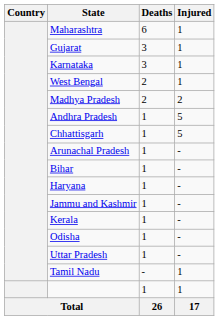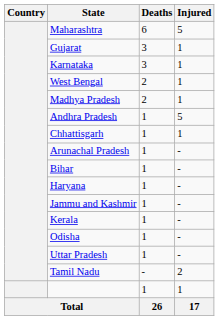Maharashtra | Injured: 1 -> 5
Madhya Pradesh | Injured: 2 -> 1
Chhattisgarh | Injured: 5 -> 1
Tamil Nadu | Injured: 1 -> 2
